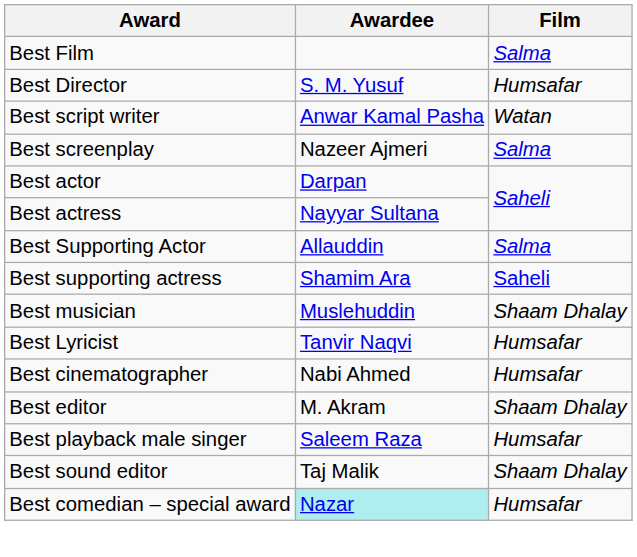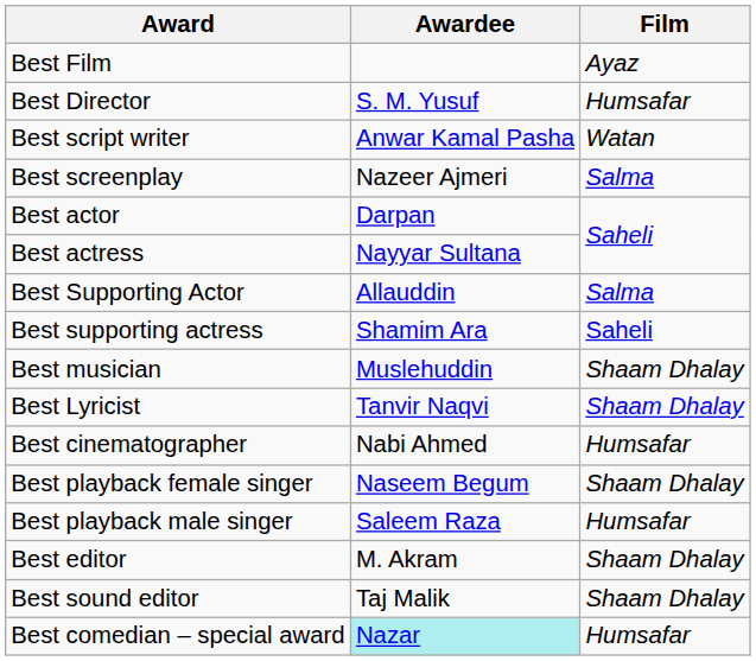Best Film | Film: Salma -> Ayaz
Best Lyricist | Film: Humsafar -> Shaam Dhalay
+ row: Best playback female singer | Naseem Begum | Shaam Dhalay
rows swapped: Best playback male singer <-> Best editor
